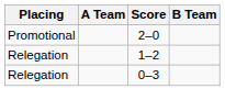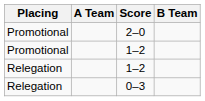+ row: Promotional | 1–2
